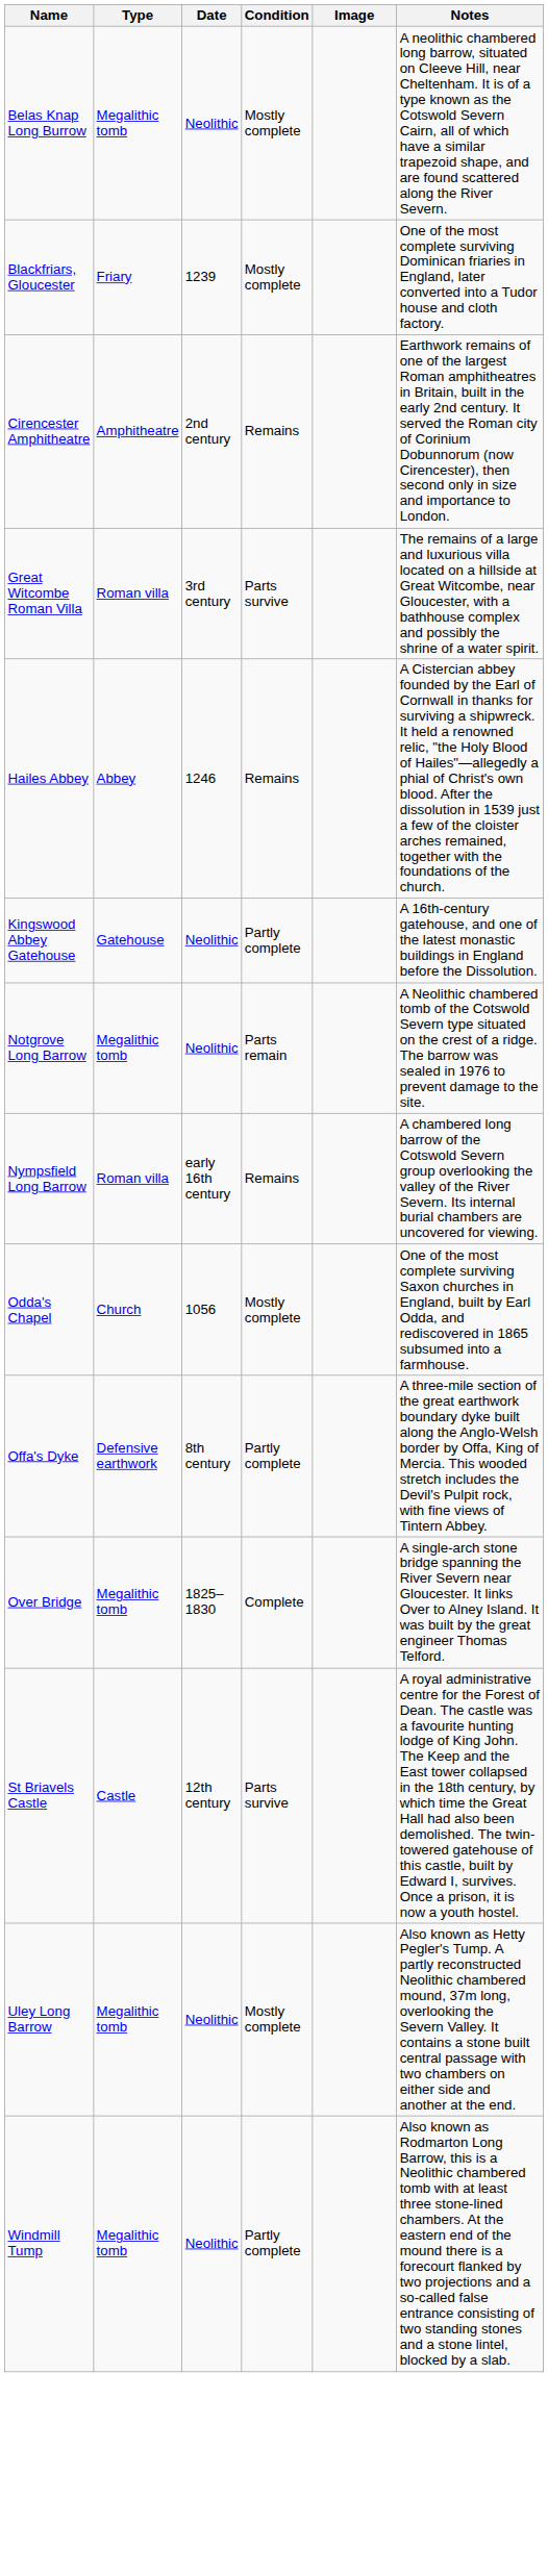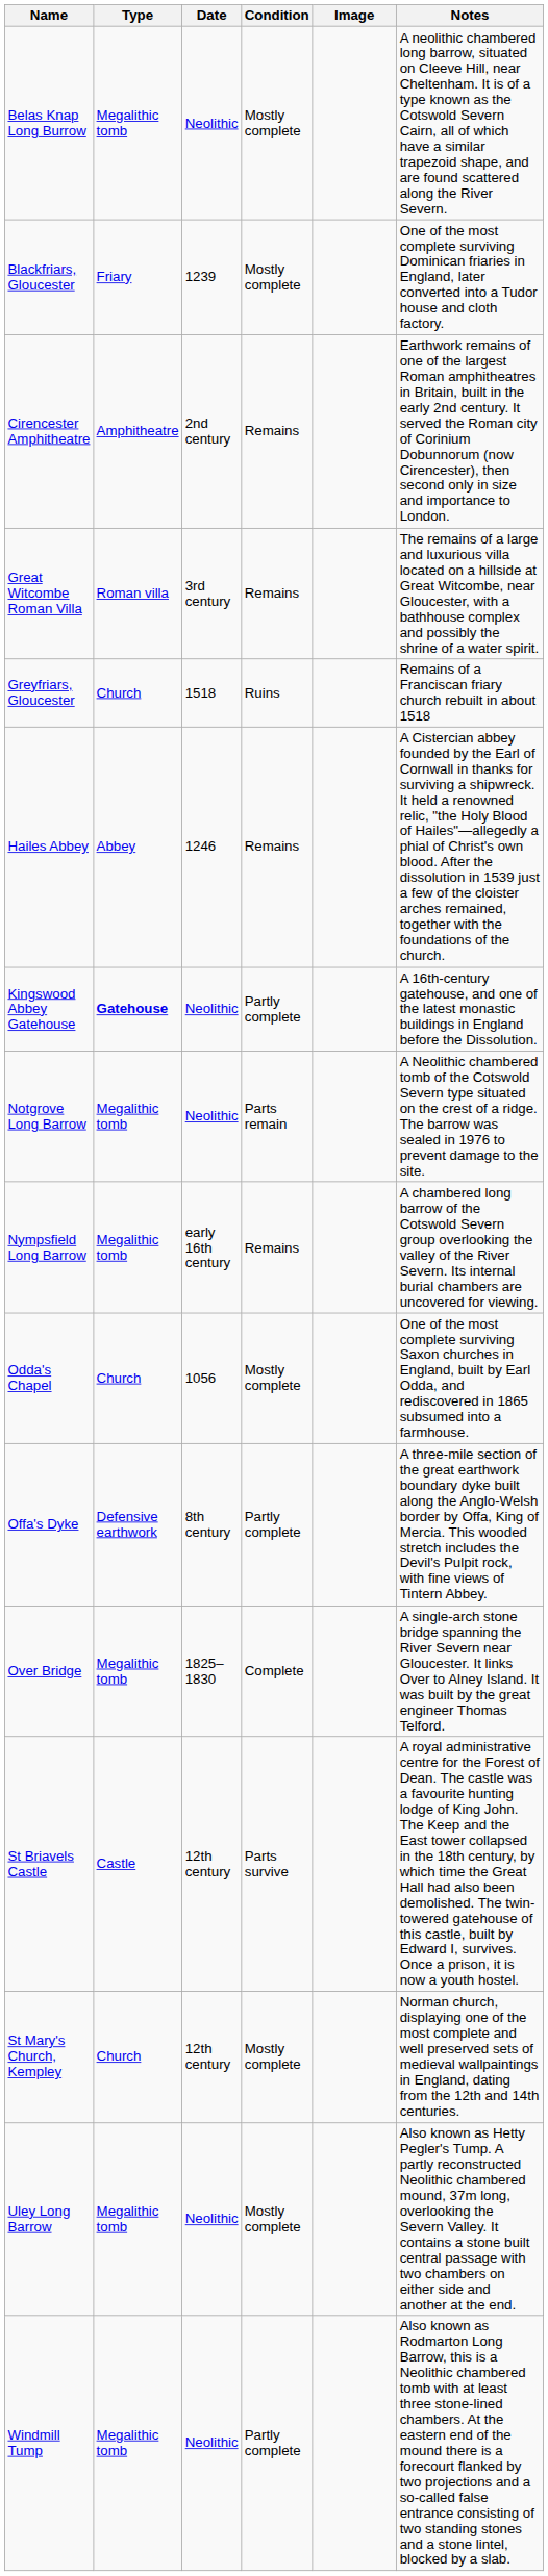Great Witcombe Roman Villa | Condition: Parts survive -> Remains
+ row: Greyfriars, Gloucester | Church | 1518 | Ruins | Remains of a Franciscan friary church rebuilt in about 1518
Kingswood Abbey Gatehouse | Type: normal -> bold
Nympsfield Long Barrow | Type: Roman villa -> Megalithic tomb
+ row: St Mary's Church, Kempley | Church | 12th century | Mostly complete | Norman church, displaying one of the most complete and well preserved sets of medieval wallpaintings in England, dating from the 12th and 14th centuries.
